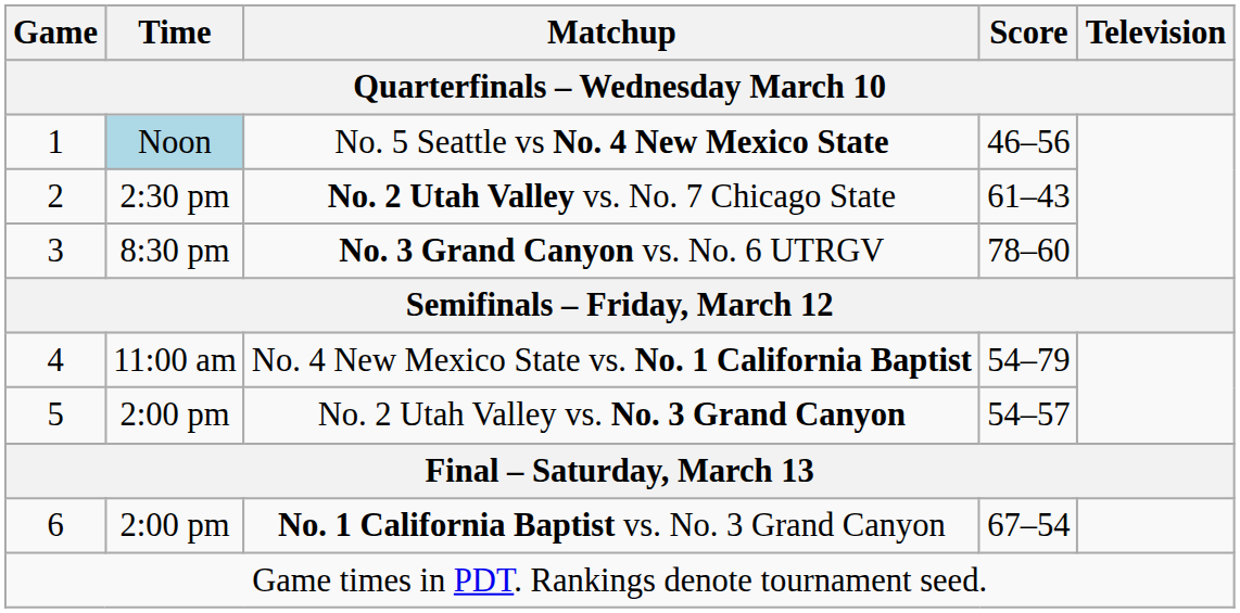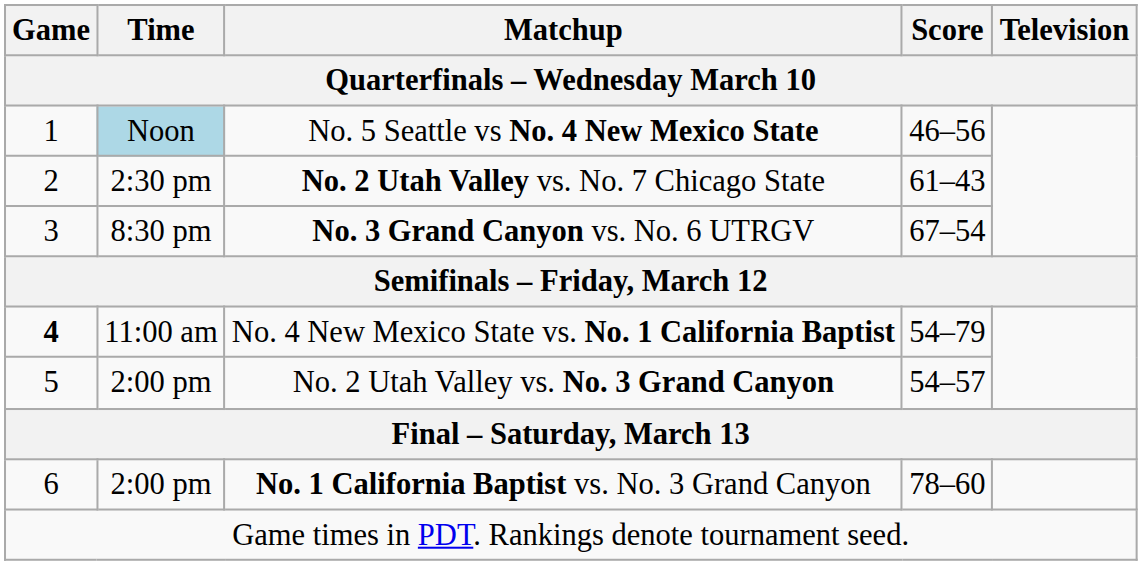No. 3 Grand Canyon vs. No. 6 UTRGV | Score: 78–60 -> 67–54
No. 4 New Mexico State vs. No. 1 California Baptist | Game: normal -> bold
No. 1 California Baptist vs. No. 3 Grand Canyon | Score: 67–54 -> 78–60
